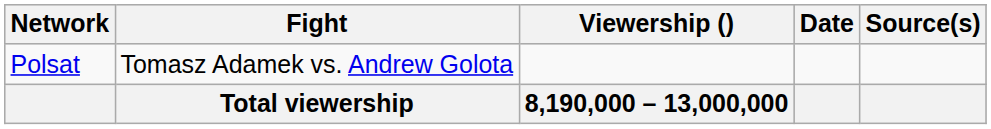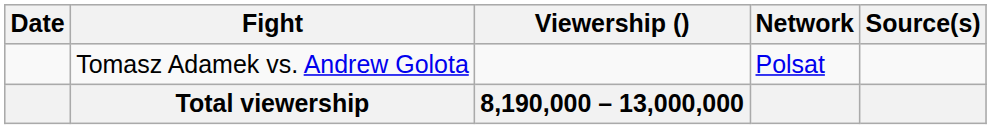columns swapped: Date <-> Network
